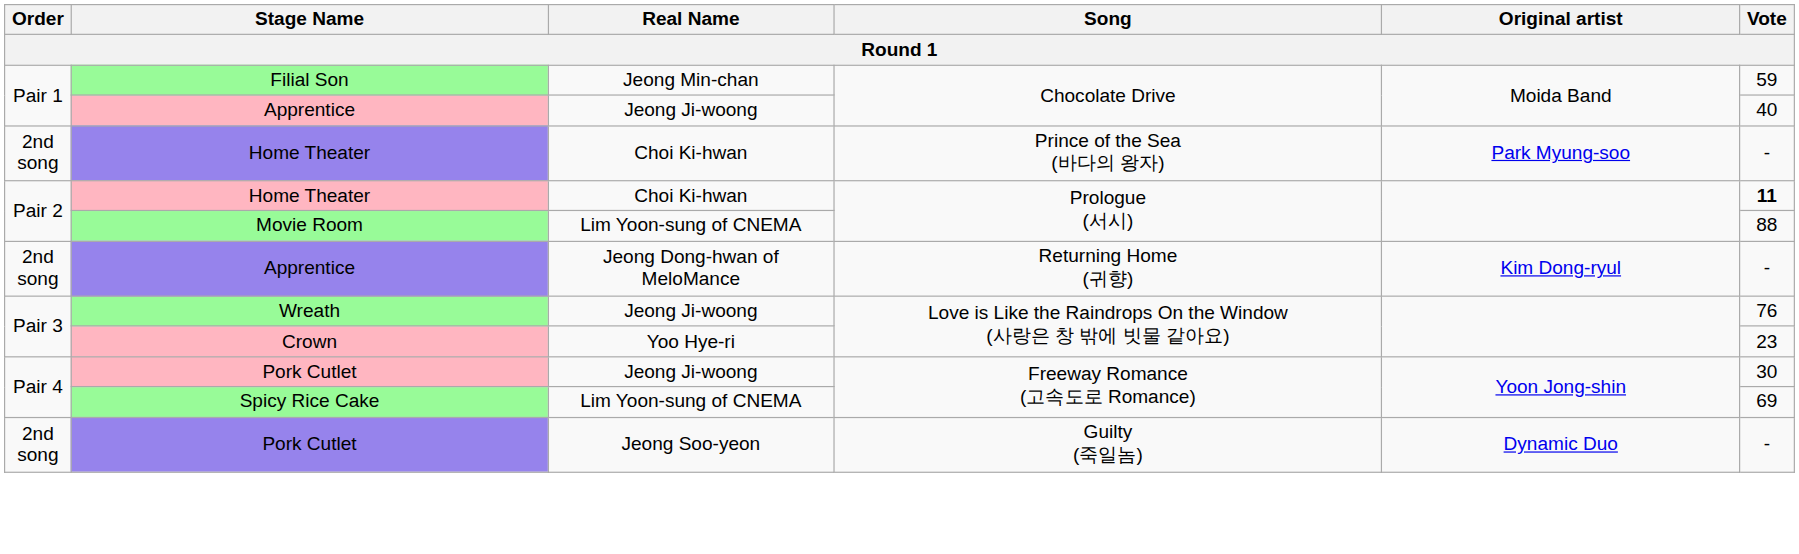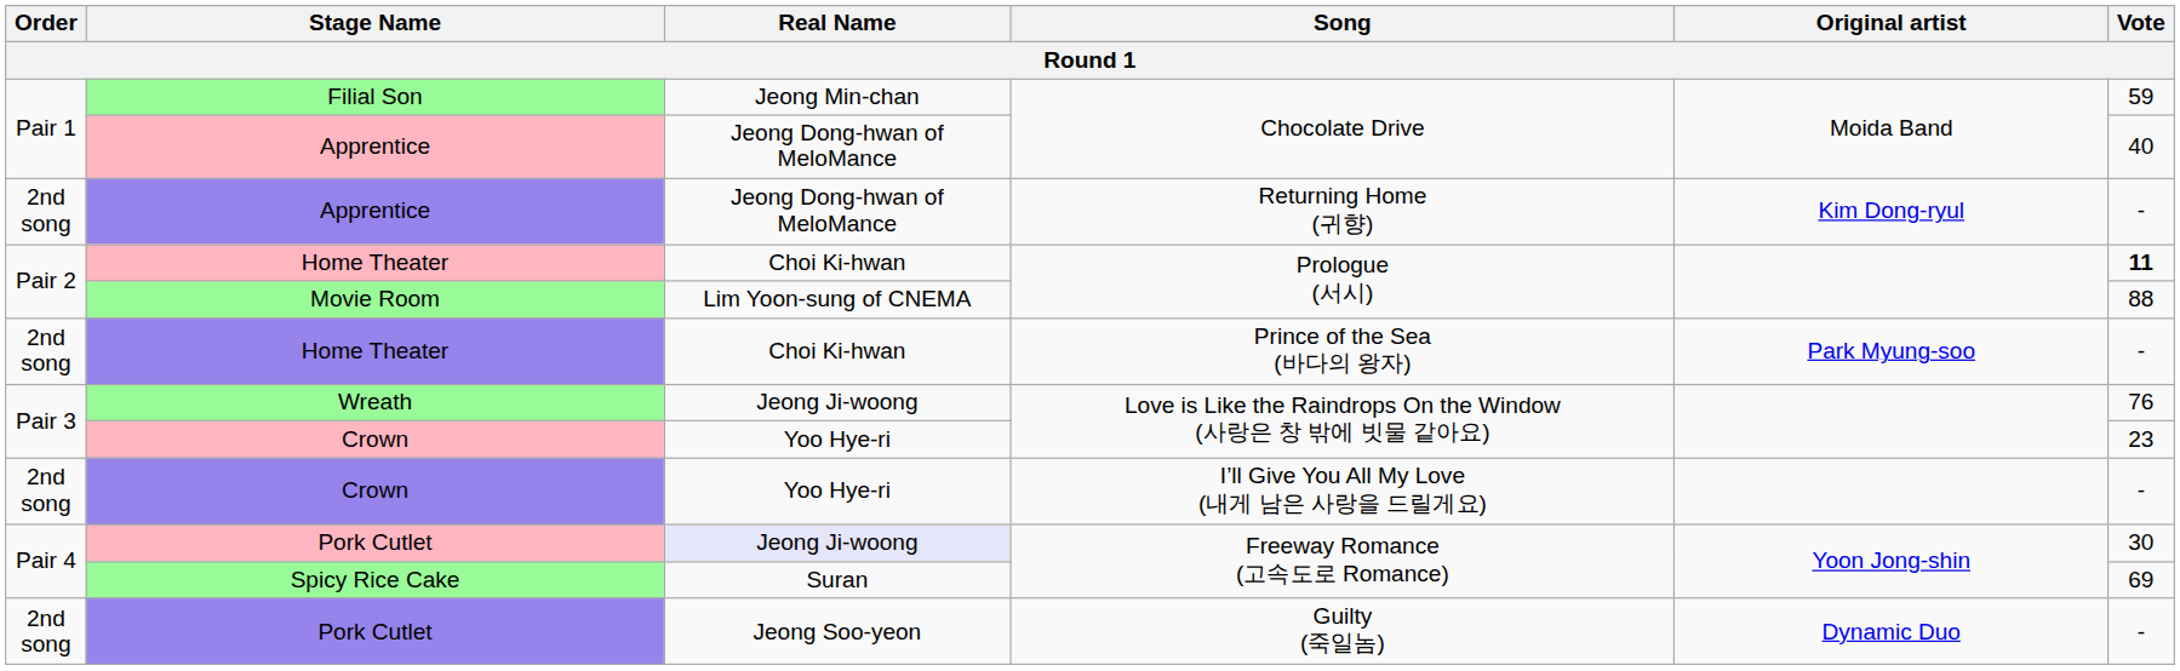Apprentice / Chocolate Drive | Real Name: Jeong Ji-woong -> Jeong Dong-hwan of MeloMance
rows swapped: Apprentice / Returning Home (귀향) <-> Home Theater / Prince of the Sea (바다의 왕자)
+ row: 2nd song | Crown | Yoo Hye-ri | I’ll Give You All My Love (내게 남은 사랑을 드릴게요) | -
Pork Cutlet / Freeway Romance (고속도로 Romance) | Real Name: no background -> lavender background
Spicy Rice Cake | Real Name: Lim Yoon-sung of CNEMA -> Suran
